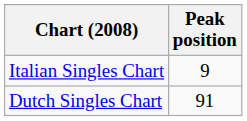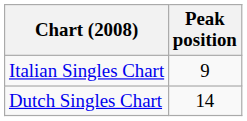Dutch Singles Chart | Peak position: 91 -> 14
